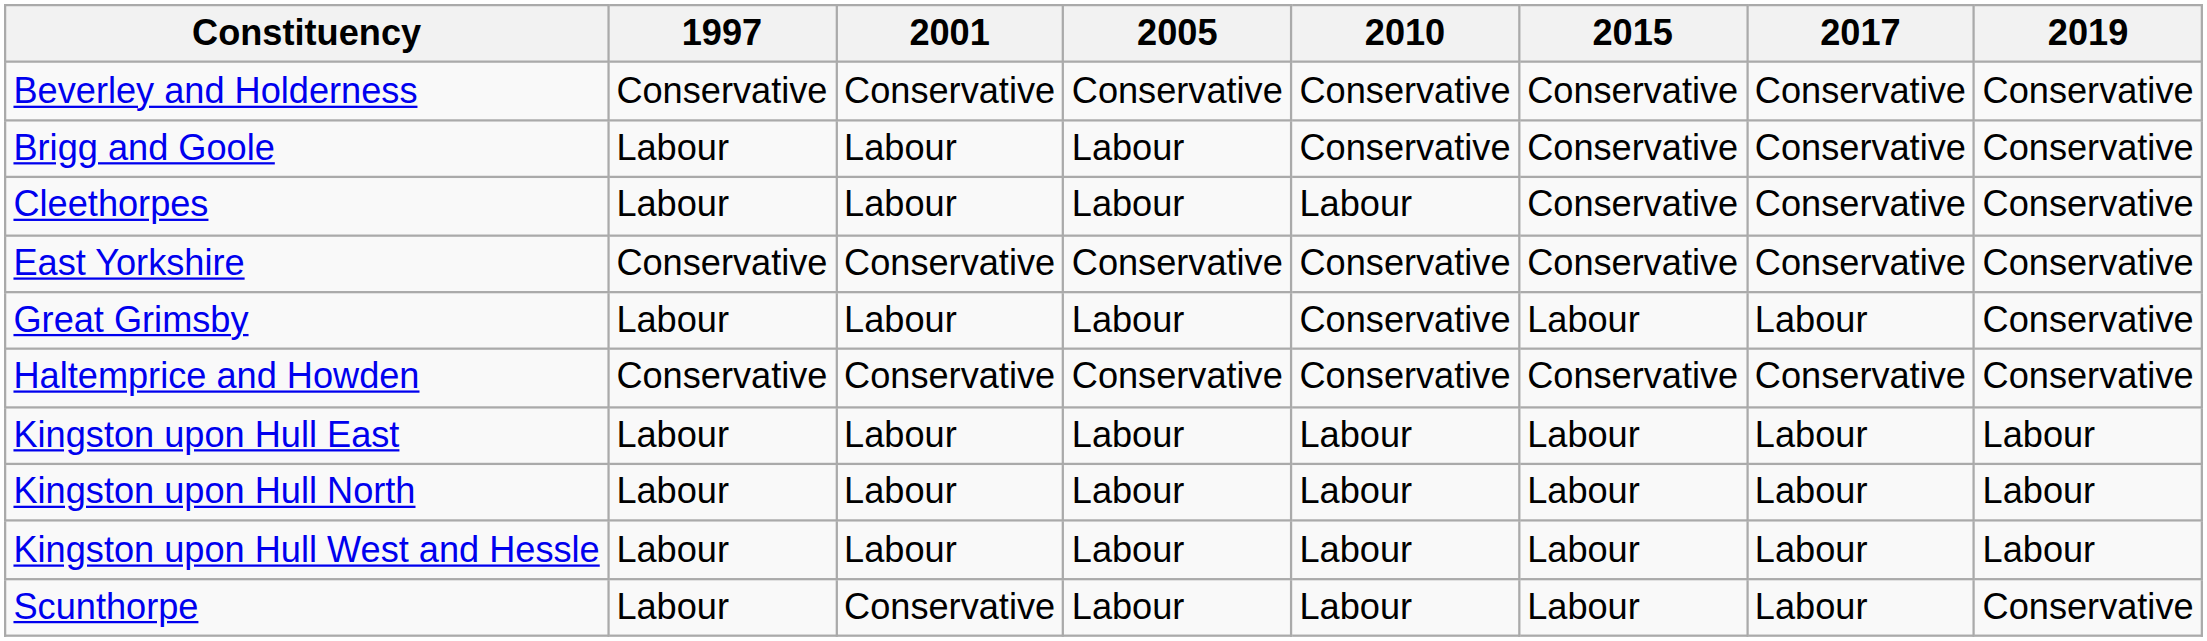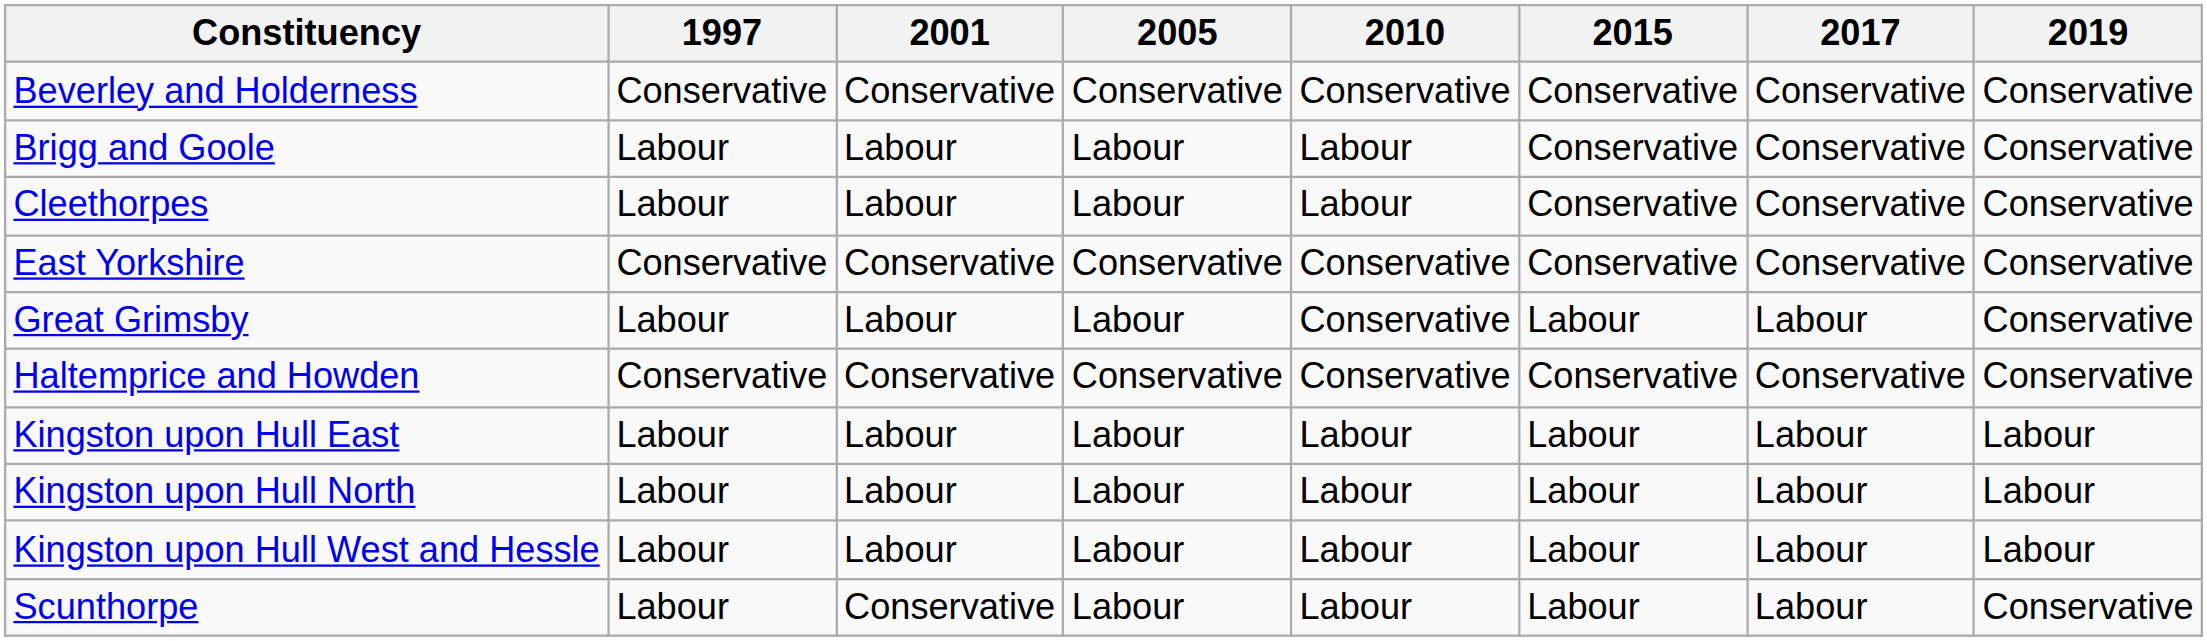Brigg and Goole | 2010: Conservative -> Labour
